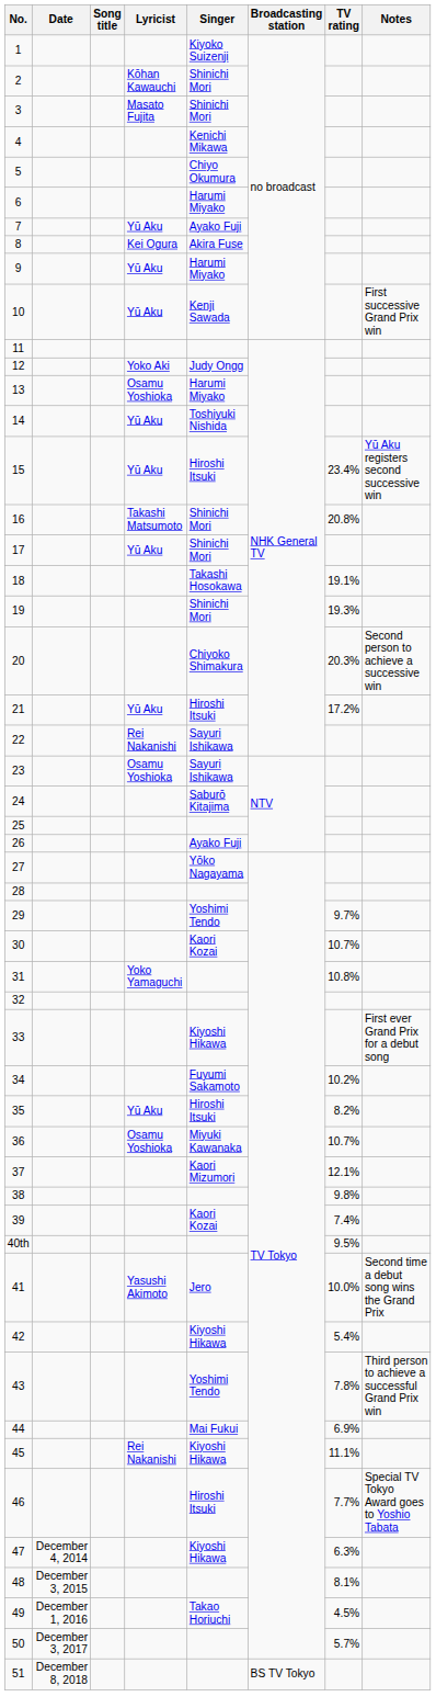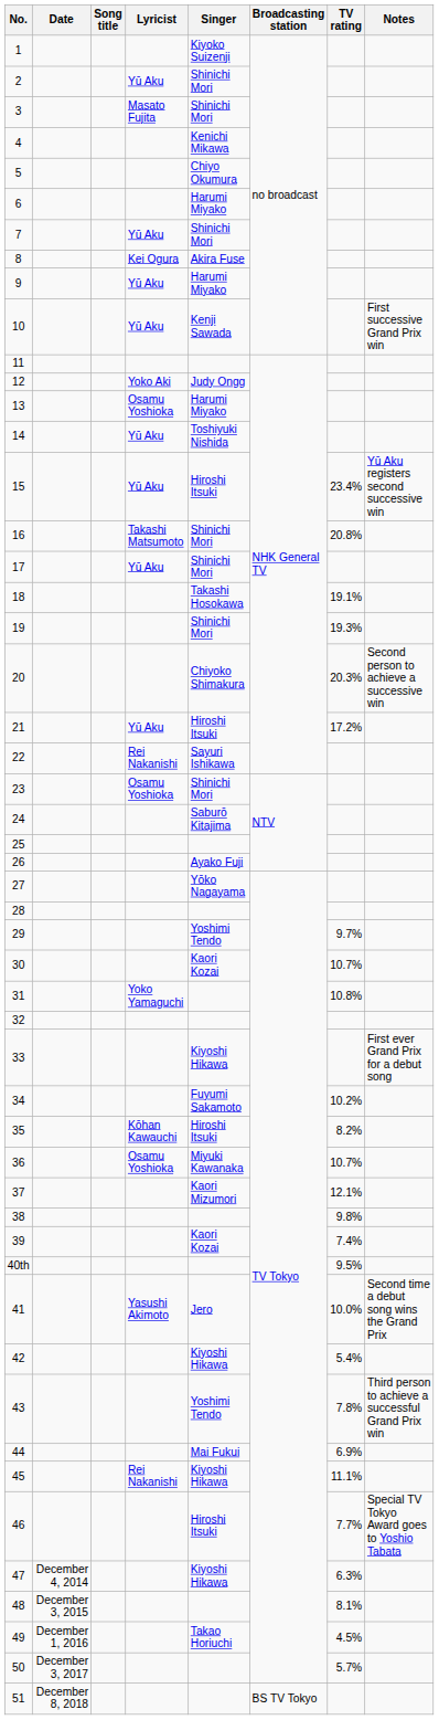2 | Lyricist: Kōhan Kawauchi -> Yū Aku
7 | Singer: Ayako Fuji -> Shinichi Mori
23 | Singer: Sayuri Ishikawa -> Shinichi Mori
35 | Lyricist: Yū Aku -> Kōhan Kawauchi
